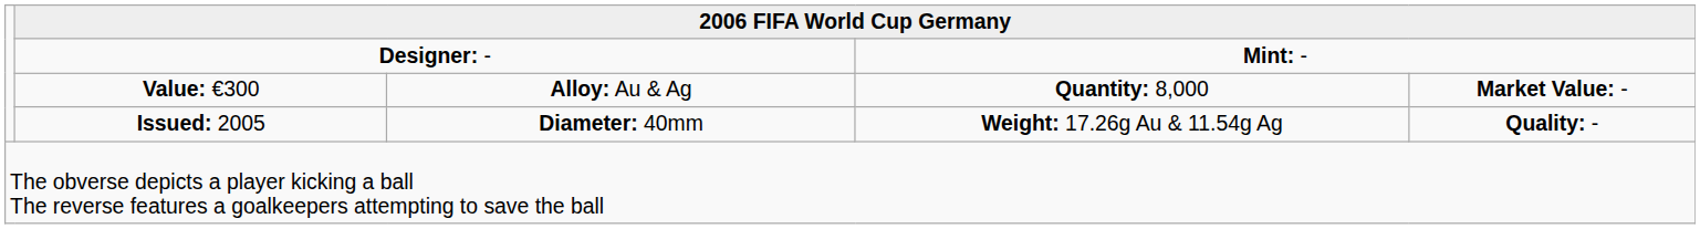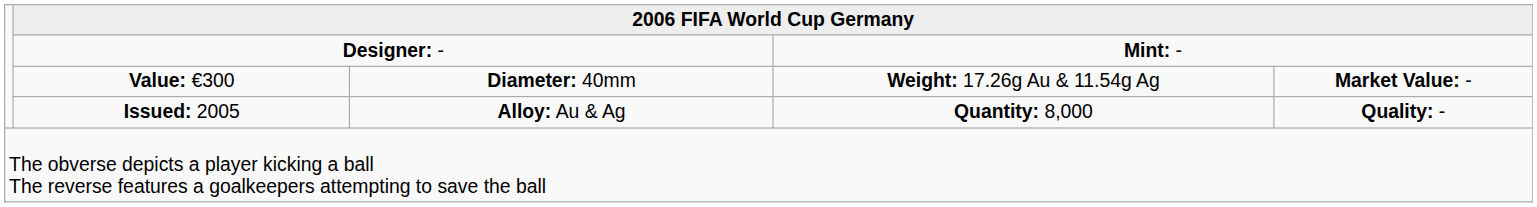Value: €300 | column 3: Alloy: Au & Ag -> Diameter: 40mm
Value: €300 | column 4: Quantity: 8,000 -> Weight: 17.26g Au & 11.54g Ag
Issued: 2005 | column 3: Diameter: 40mm -> Alloy: Au & Ag
Issued: 2005 | column 4: Weight: 17.26g Au & 11.54g Ag -> Quantity: 8,000
